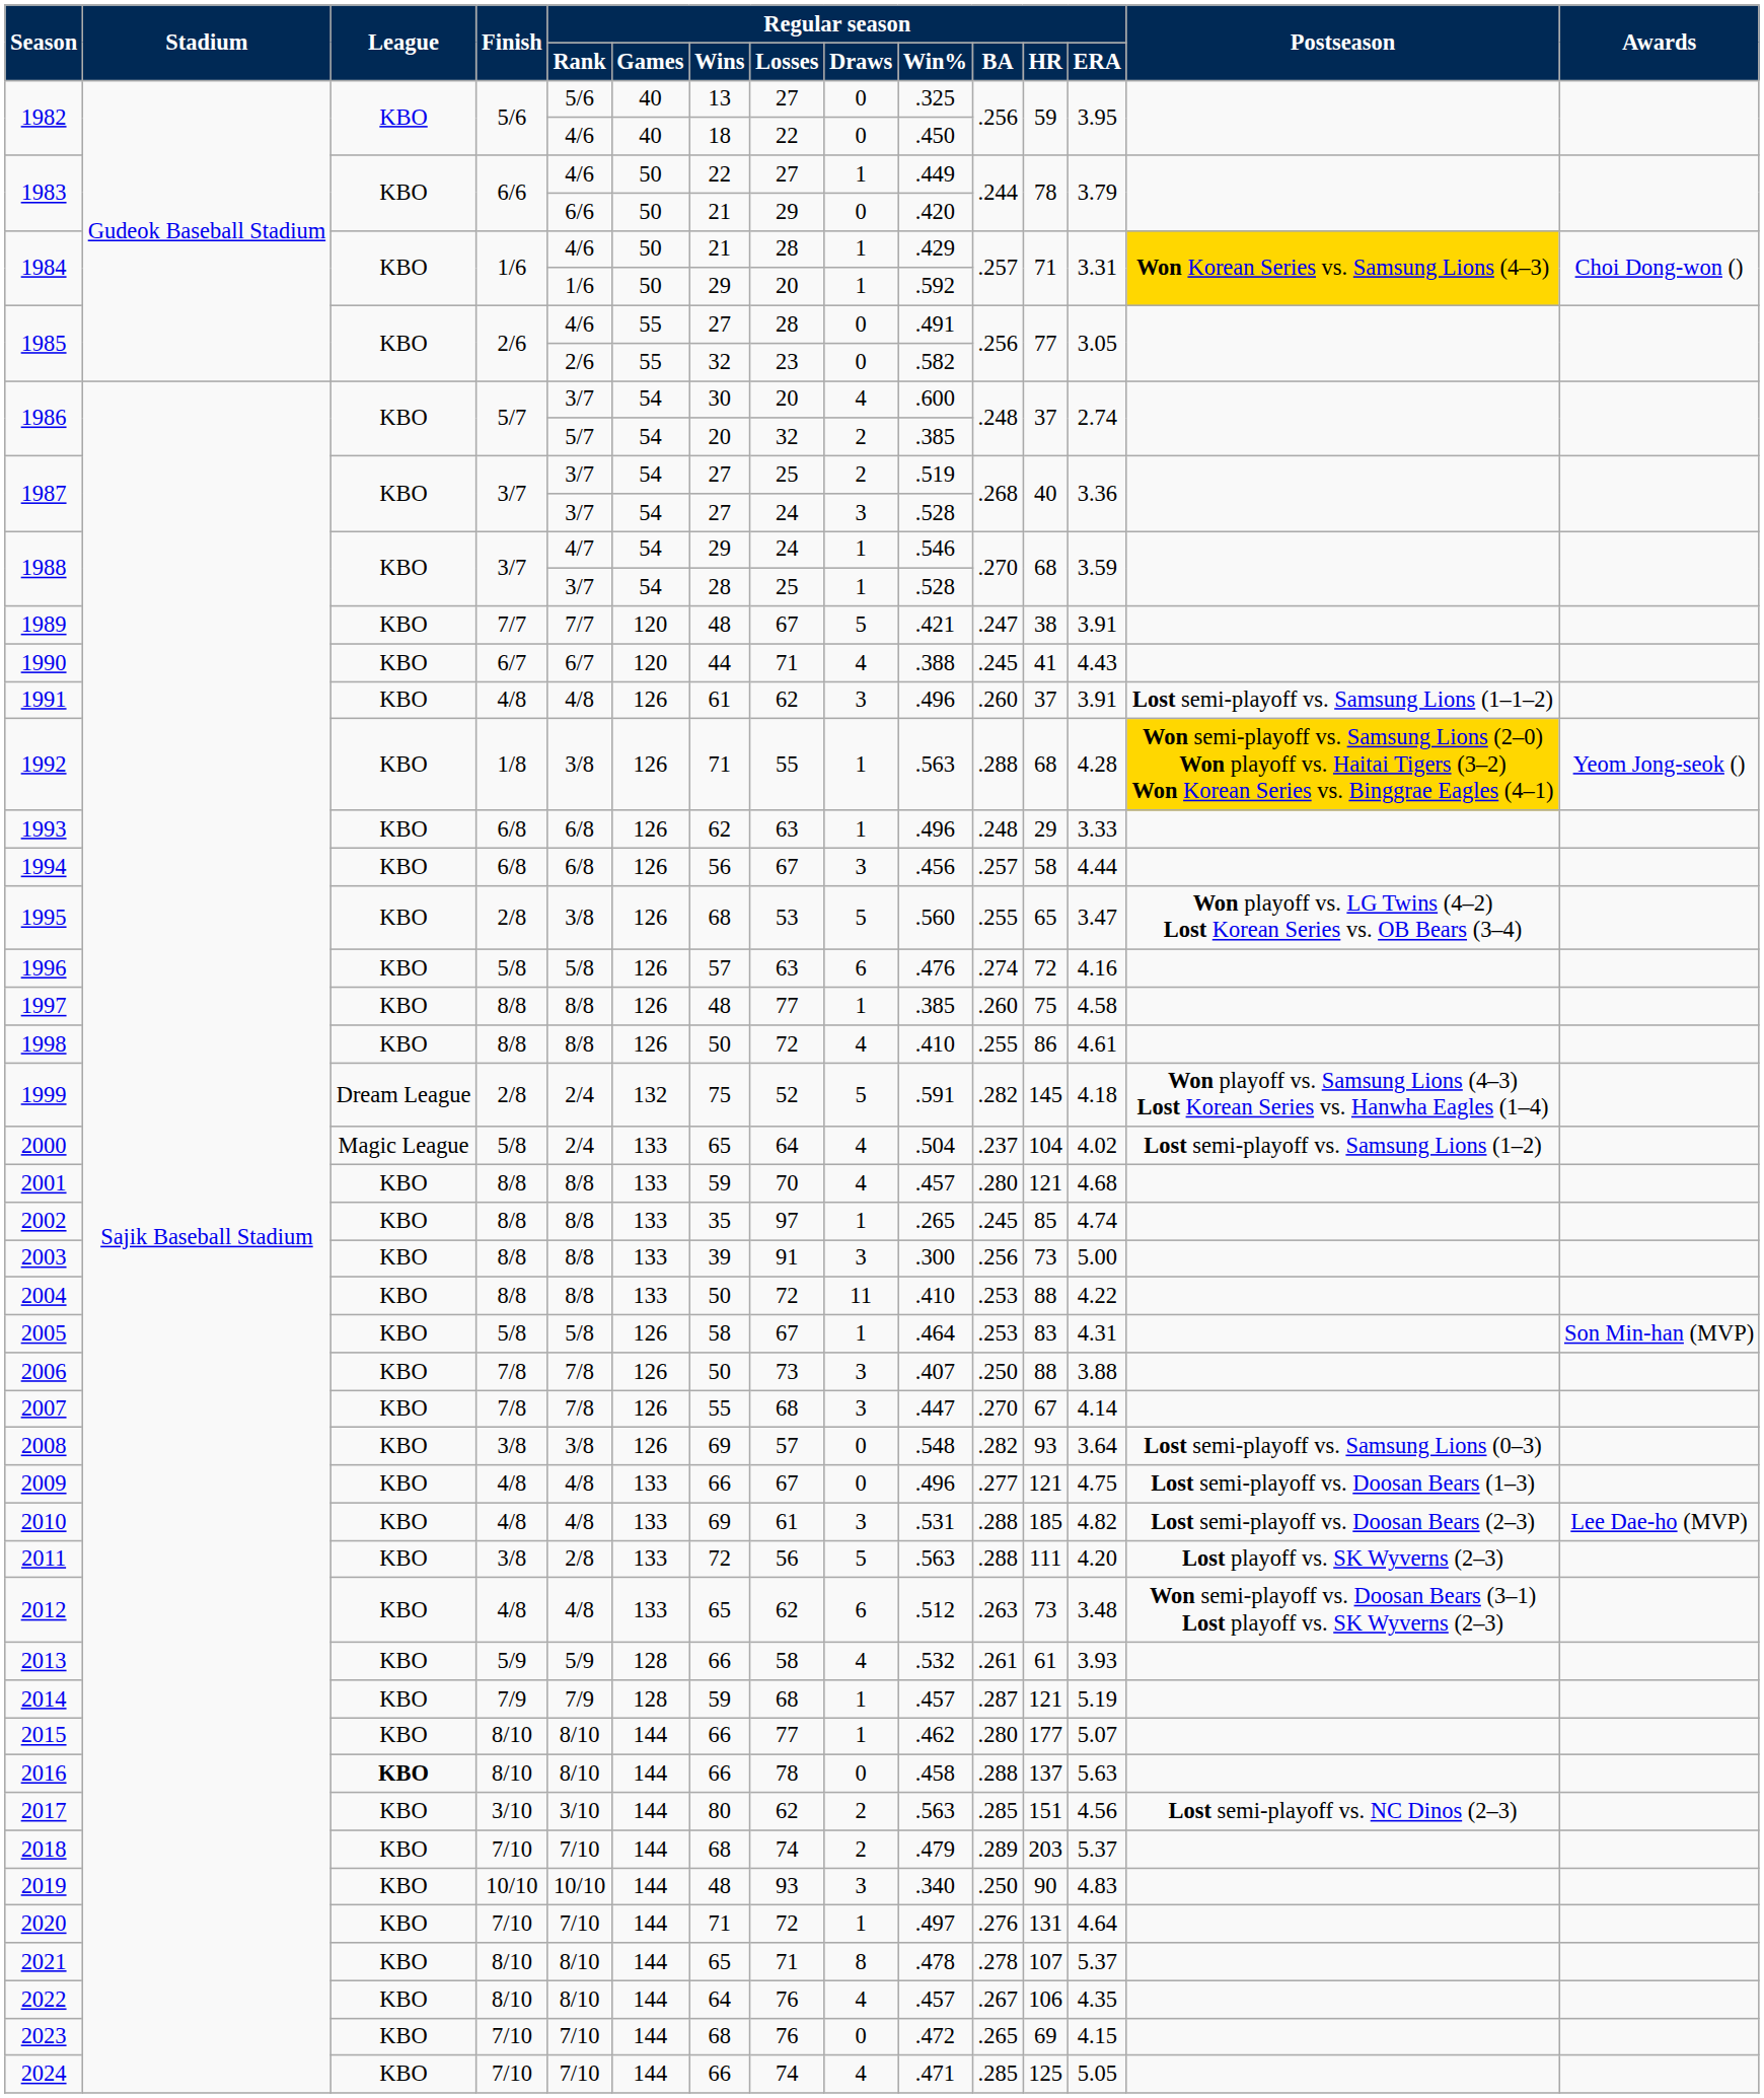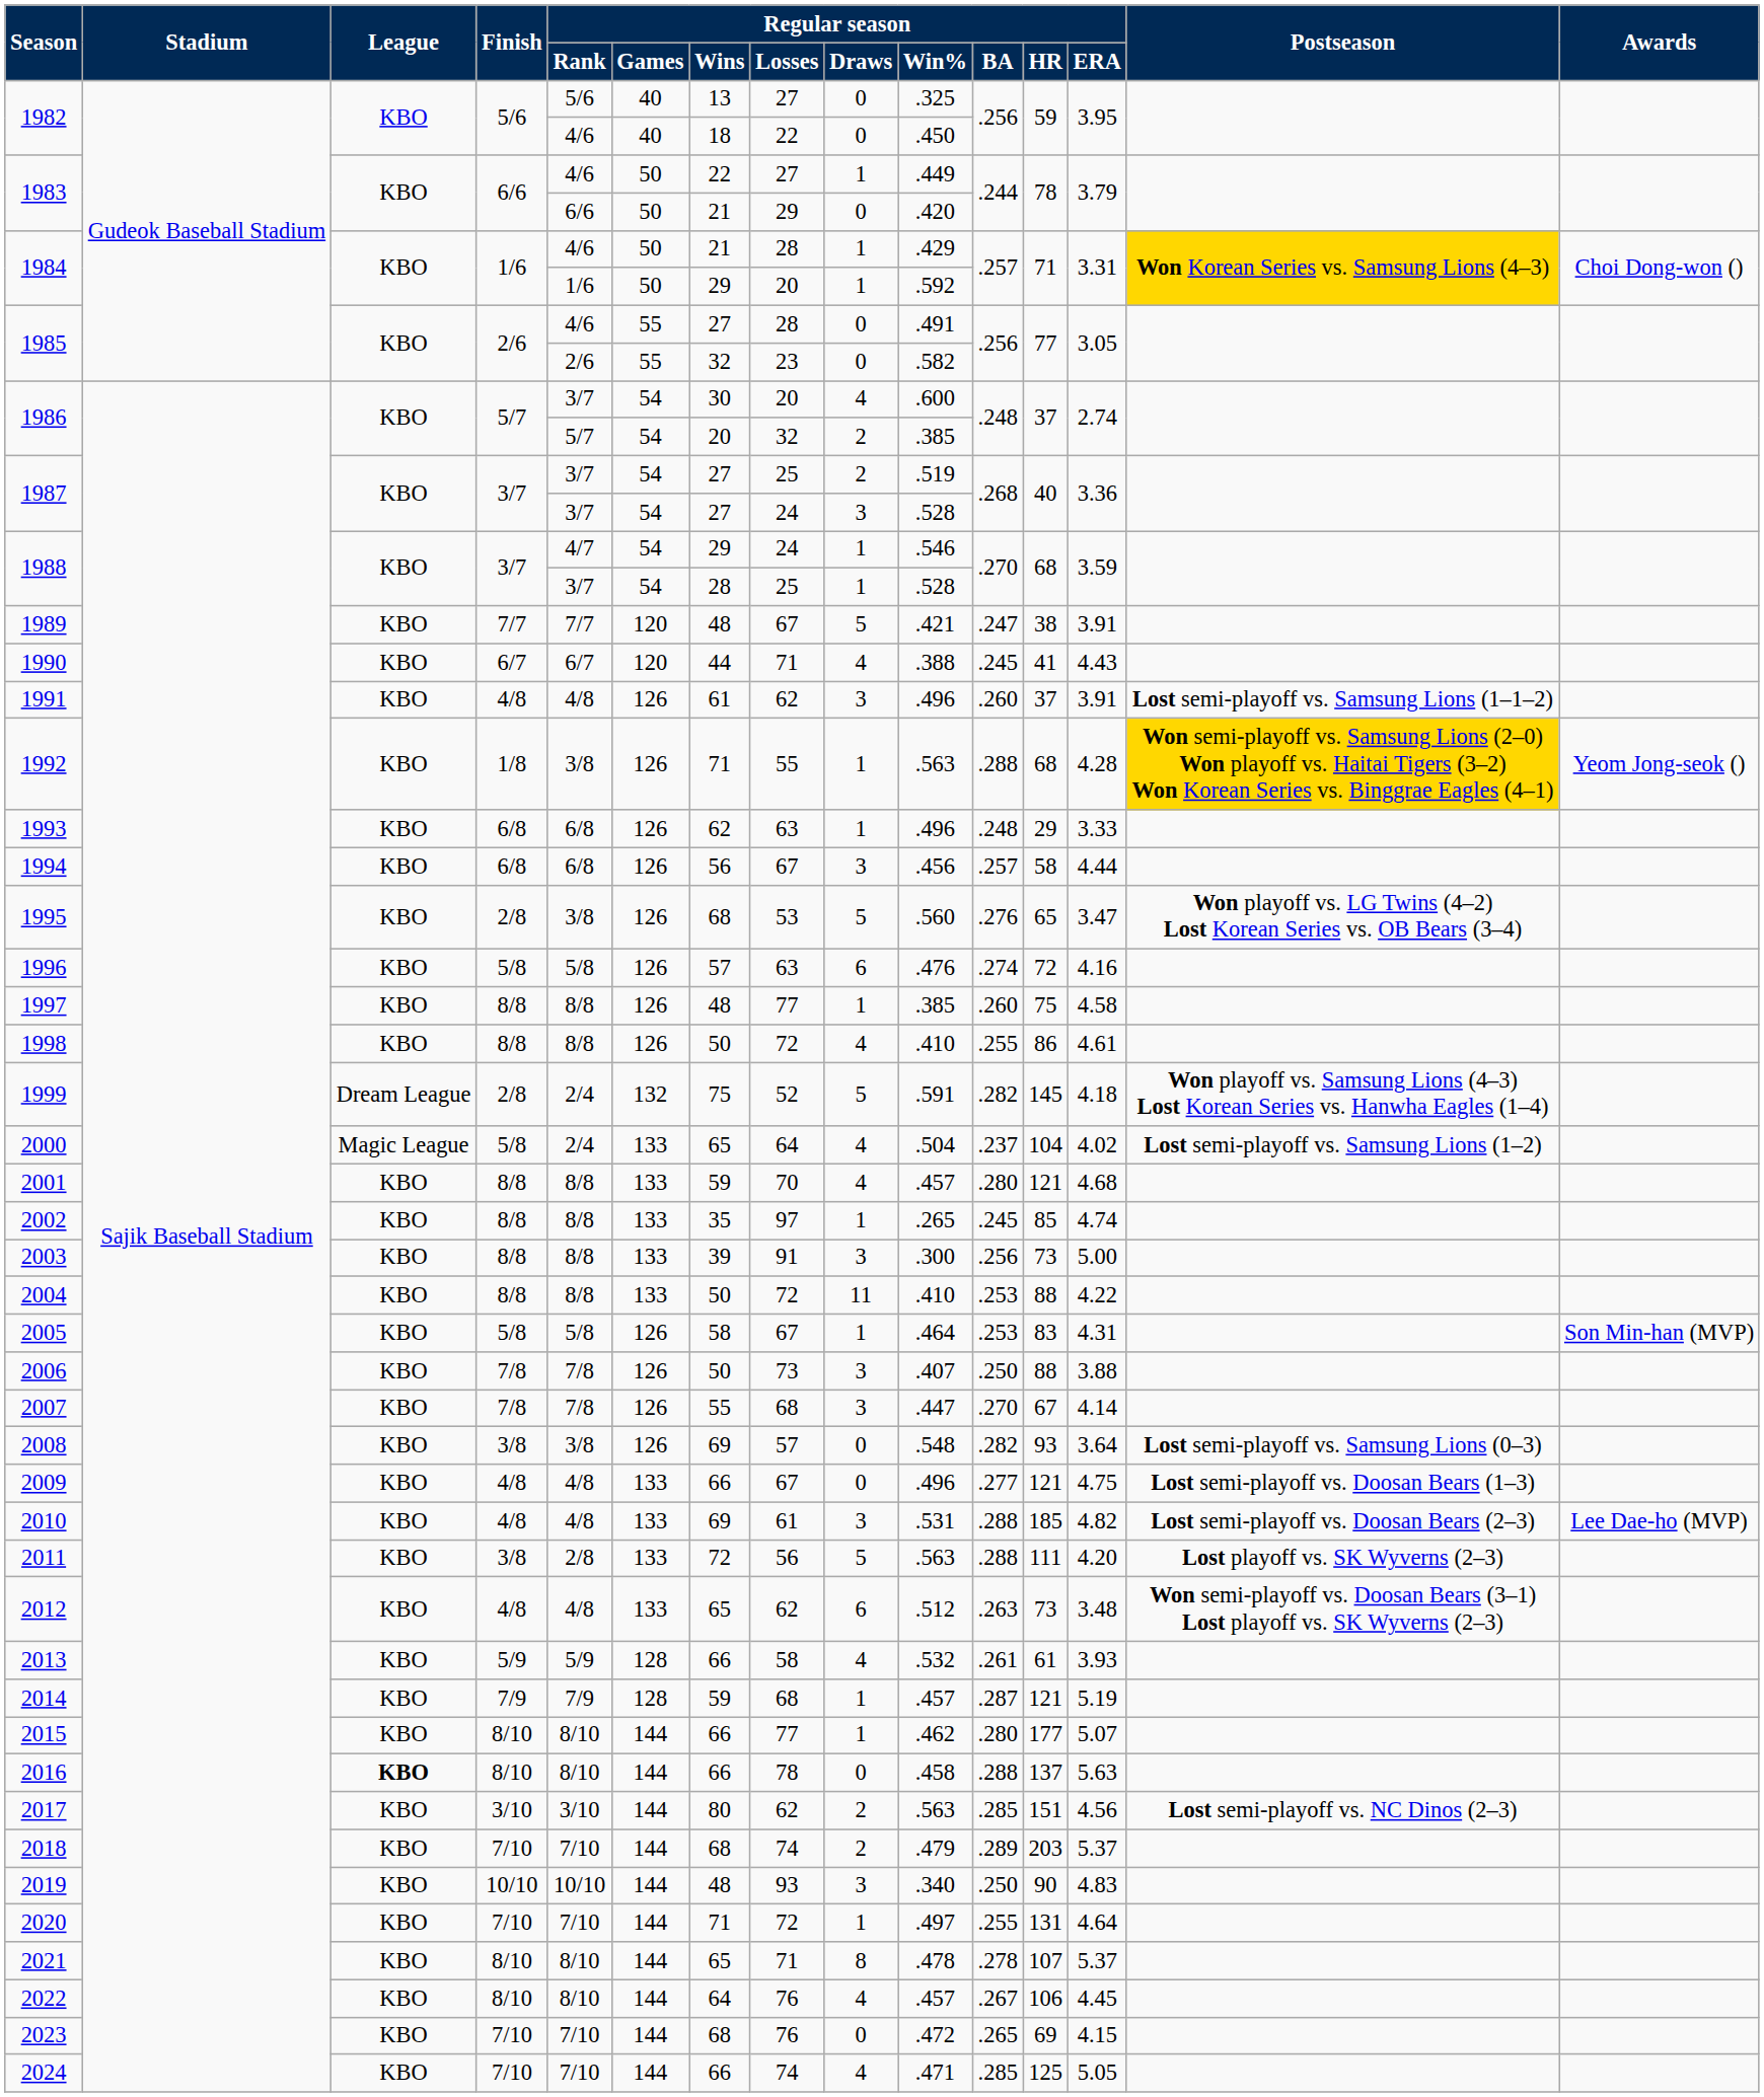1995 | Regular season / BA: .255 -> .276
2020 | Regular season / BA: .276 -> .255
2022 | Regular season / ERA: 4.35 -> 4.45
